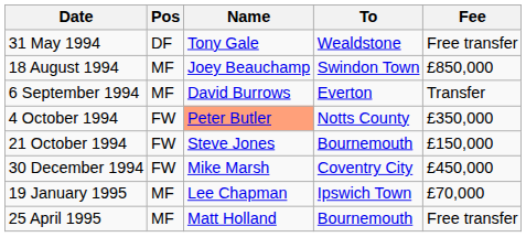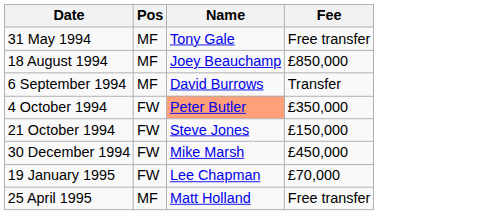- column: To | Wealdstone | Swindon Town | Everton | Notts County | Bournemouth | Coventry City | Ipswich Town | Bournemouth
31 May 1994 | Pos: DF -> MF
19 January 1995 | Pos: MF -> FW
